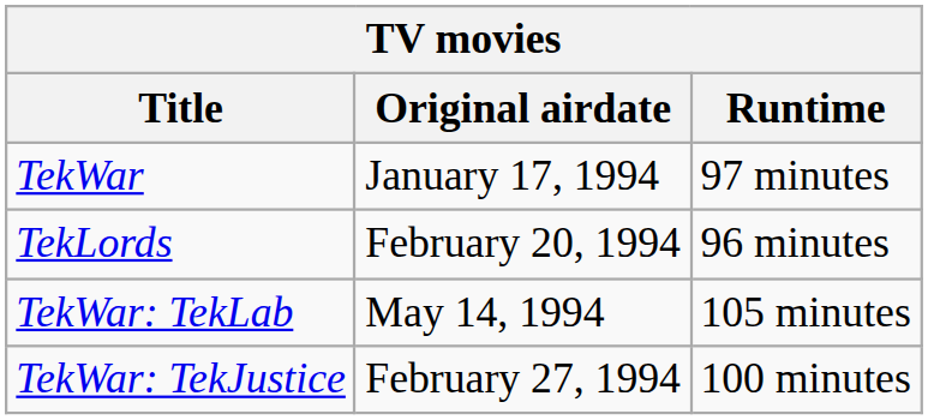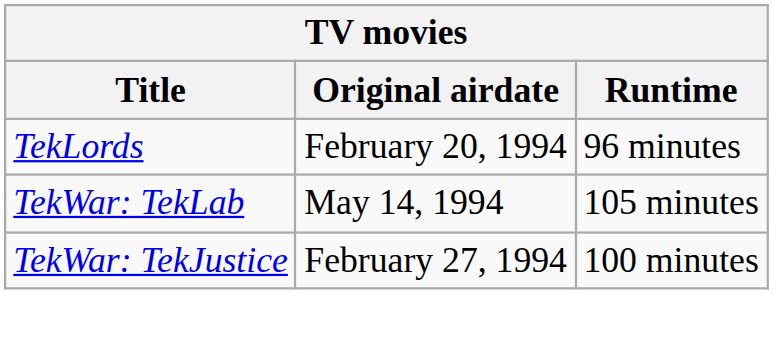- row: TekWar | January 17, 1994 | 97 minutes
